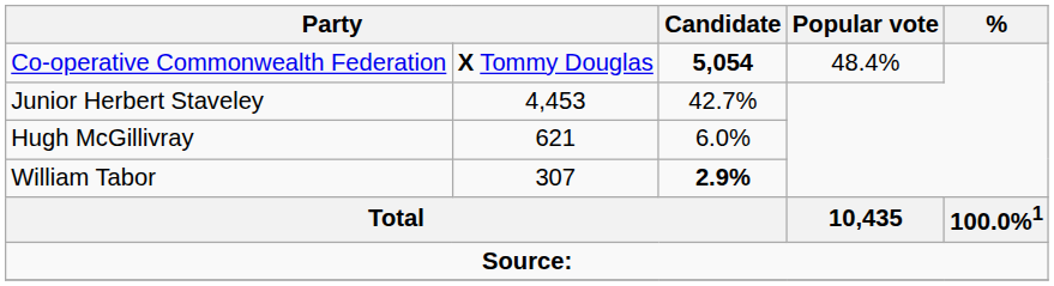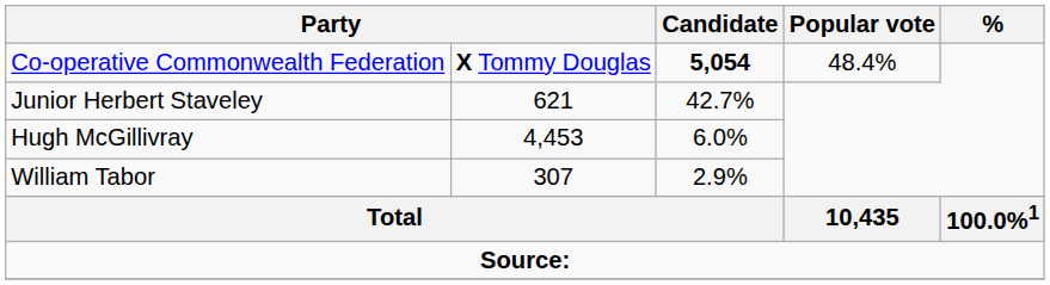Junior Herbert Staveley | column 2: 4,453 -> 621
Hugh McGillivray | column 2: 621 -> 4,453
William Tabor | Candidate: bold -> normal
